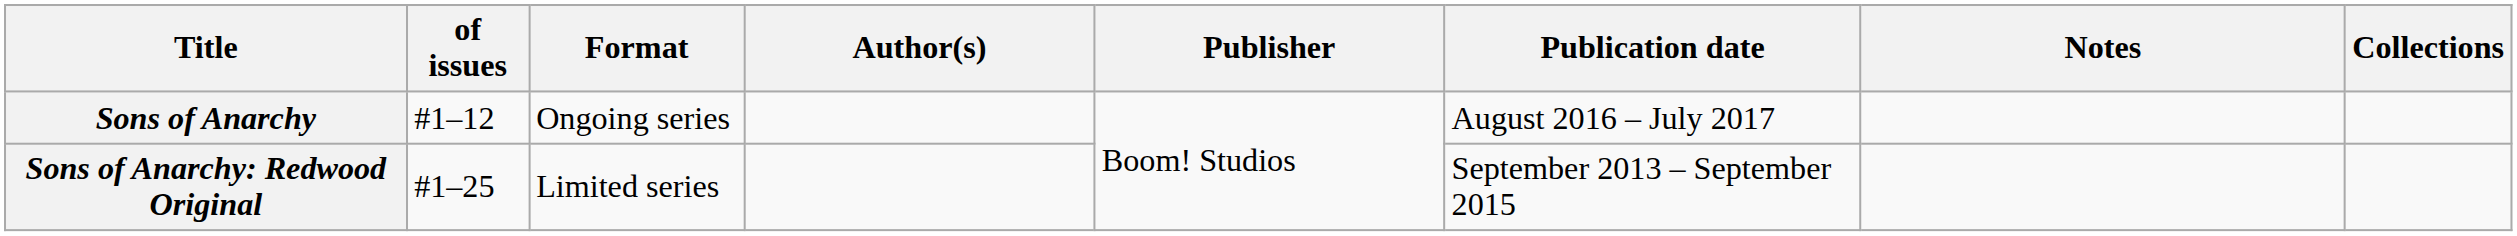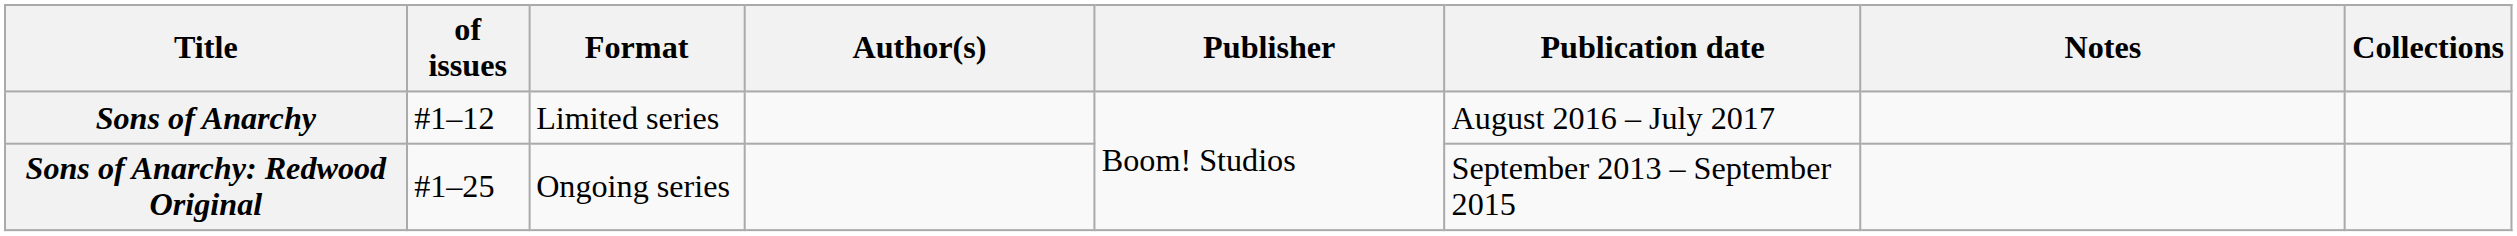Sons of Anarchy | Format: Ongoing series -> Limited series
Sons of Anarchy: Redwood Original | Format: Limited series -> Ongoing series
